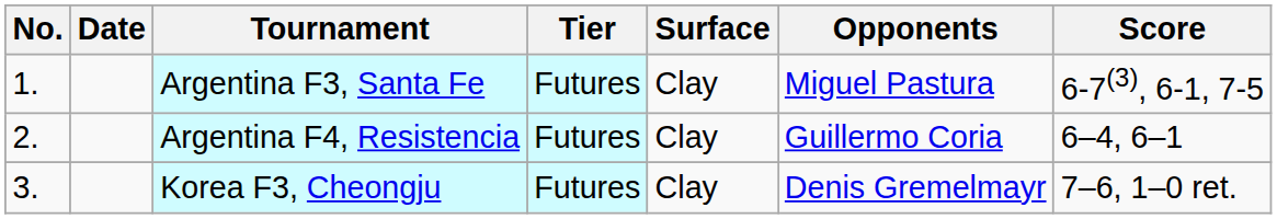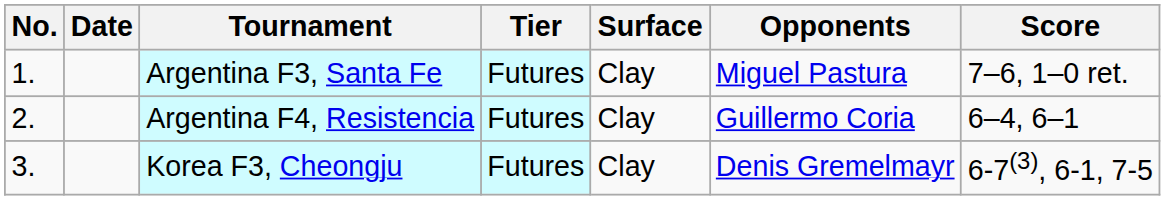Argentina F3, Santa Fe | Score: 6-7(3), 6-1, 7-5 -> 7–6, 1–0 ret.
Korea F3, Cheongju | Score: 7–6, 1–0 ret. -> 6-7(3), 6-1, 7-5
